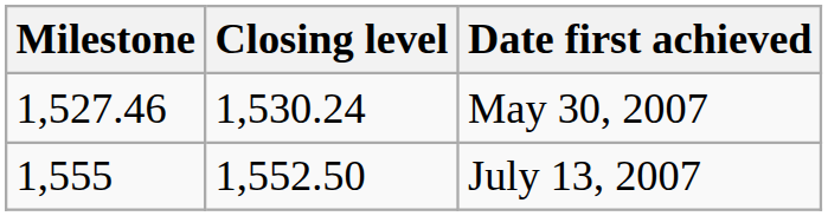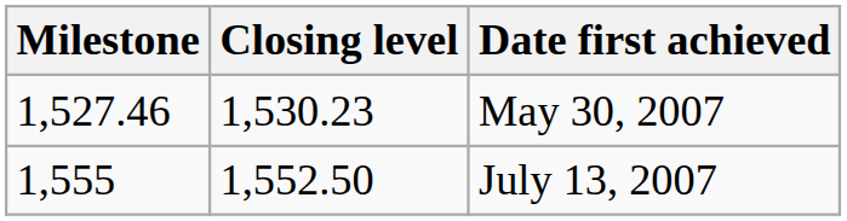May 30, 2007 | Closing level: 1,530.24 -> 1,530.23
